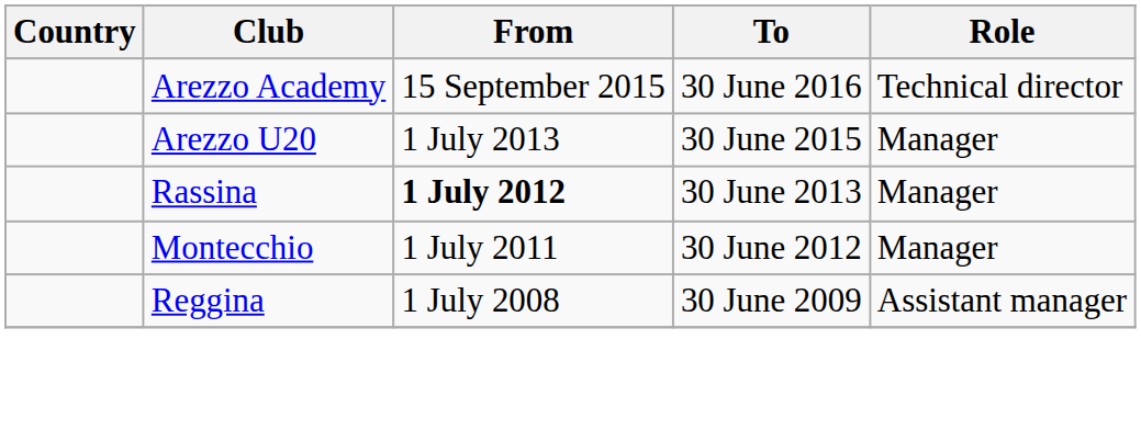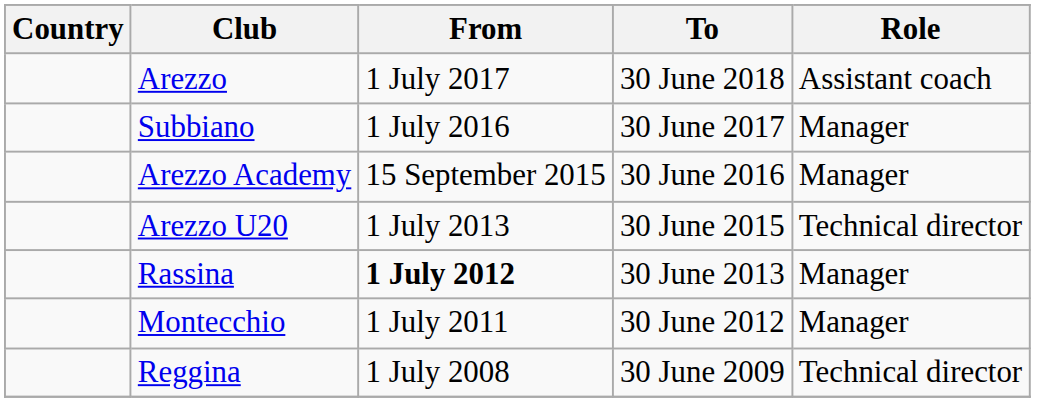+ row: Arezzo | 1 July 2017 | 30 June 2018 | Assistant coach
+ row: Subbiano | 1 July 2016 | 30 June 2017 | Manager
Arezzo Academy | Role: Technical director -> Manager
Arezzo U20 | Role: Manager -> Technical director
Reggina | Role: Assistant manager -> Technical director
